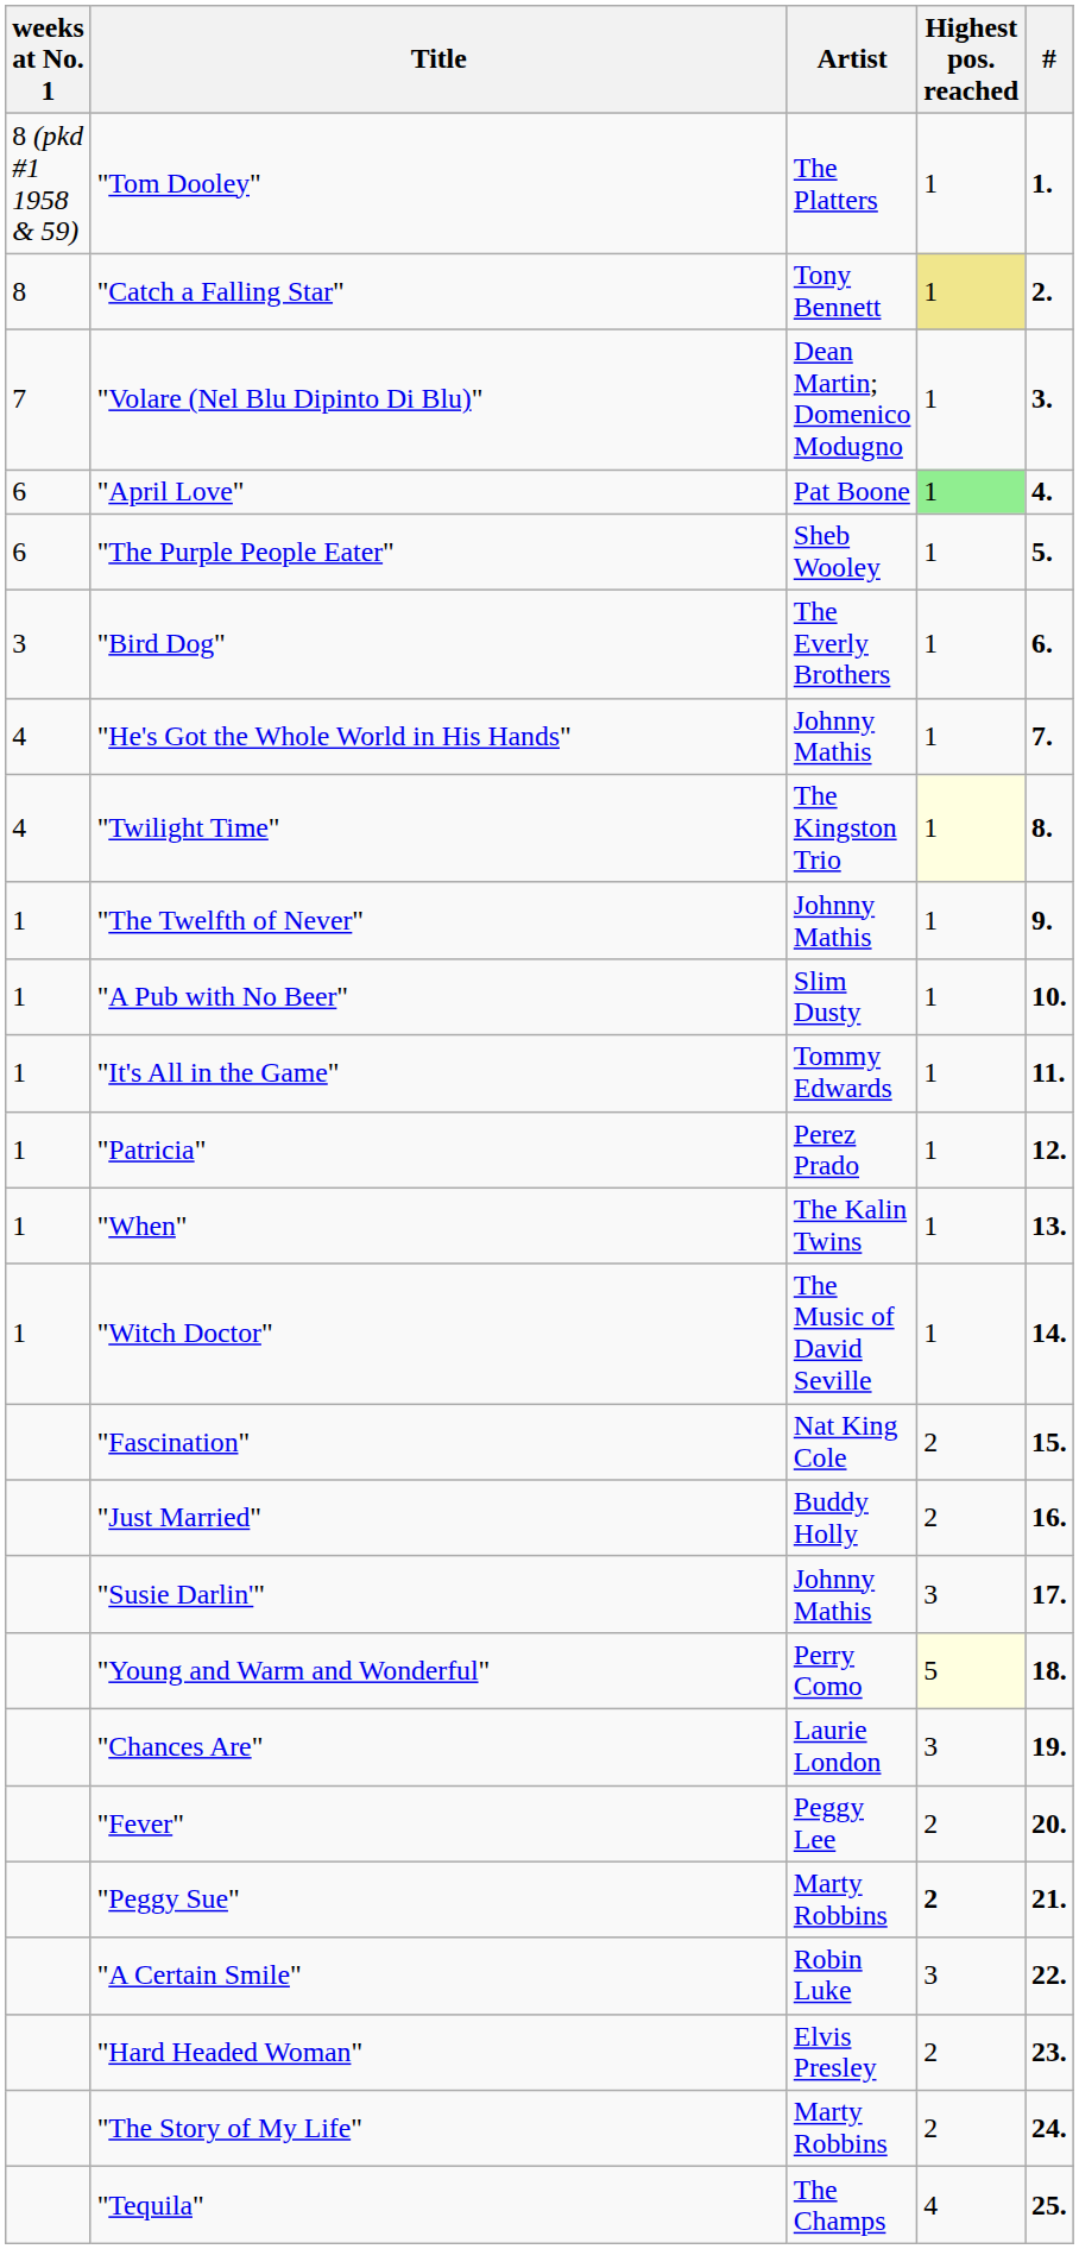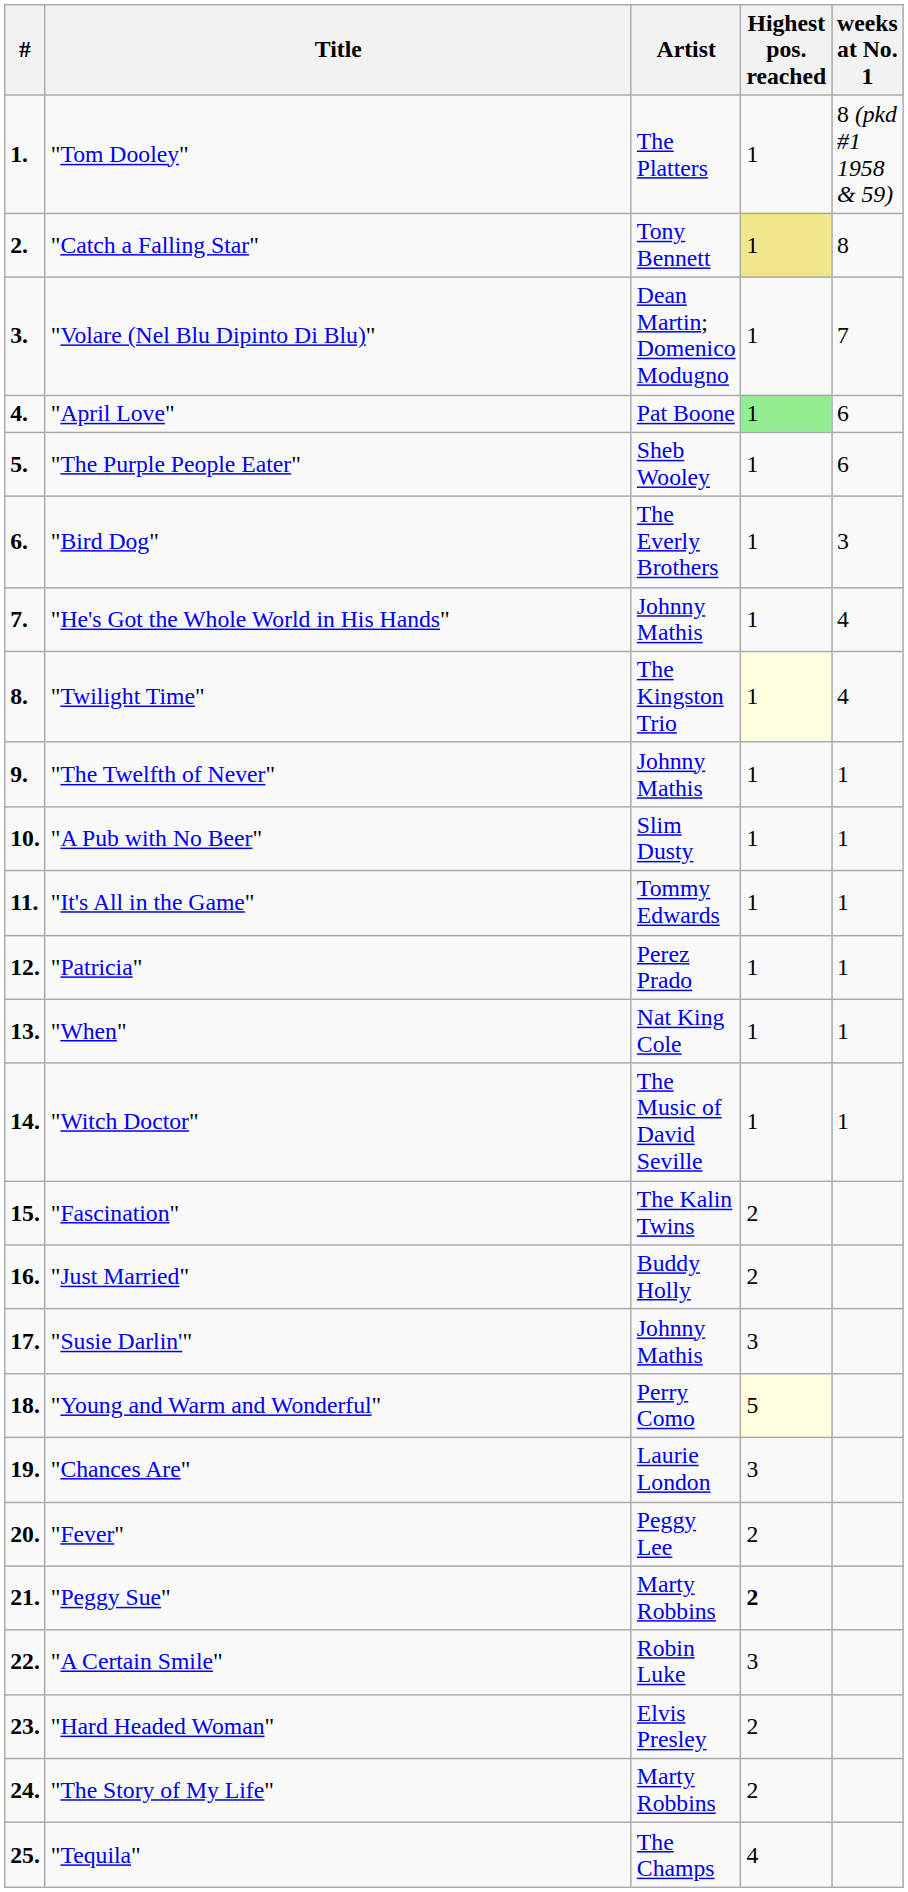columns swapped: # <-> weeks at No. 1
"When" | Artist: The Kalin Twins -> Nat King Cole
"Fascination" | Artist: Nat King Cole -> The Kalin Twins
